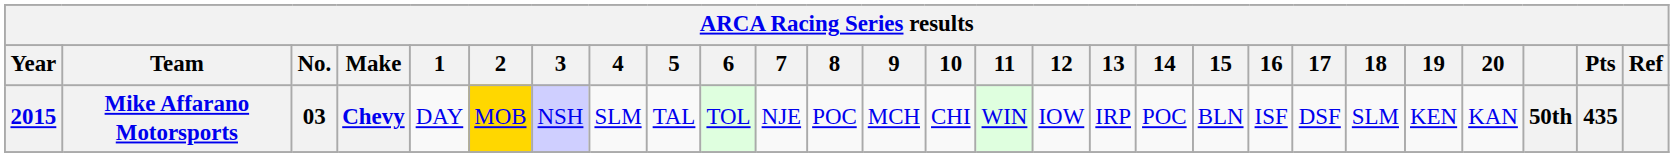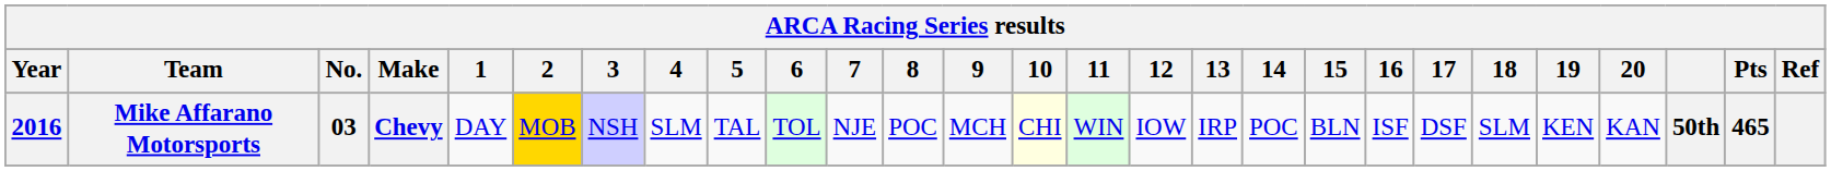Mike Affarano Motorsports | Year: 2015 -> 2016
Mike Affarano Motorsports | 10: no background -> lightyellow background
Mike Affarano Motorsports | Pts: 435 -> 465
